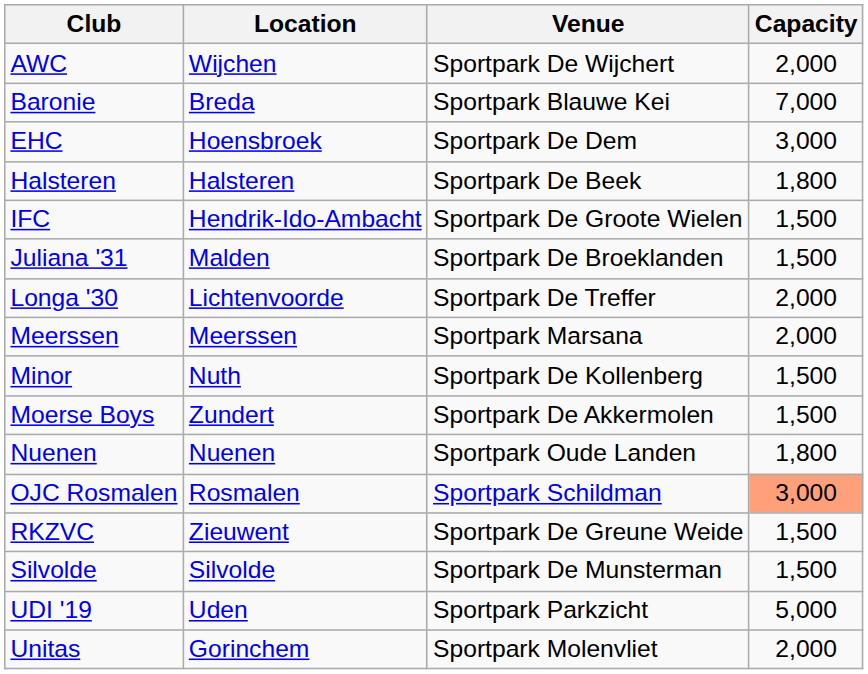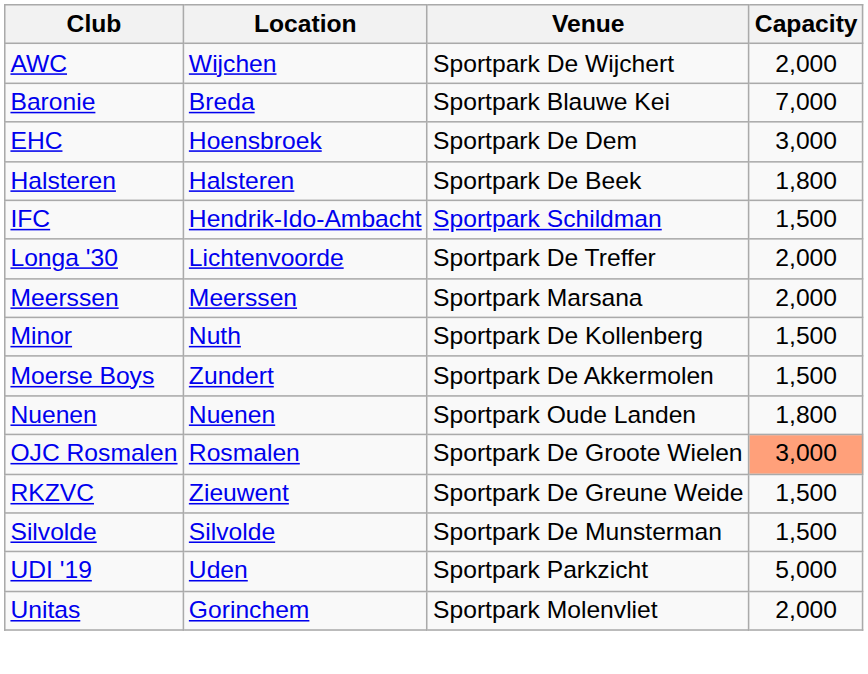IFC | Venue: Sportpark De Groote Wielen -> Sportpark Schildman
- row: Juliana '31 | Malden | Sportpark De Broeklanden | 1,500
OJC Rosmalen | Venue: Sportpark Schildman -> Sportpark De Groote Wielen
